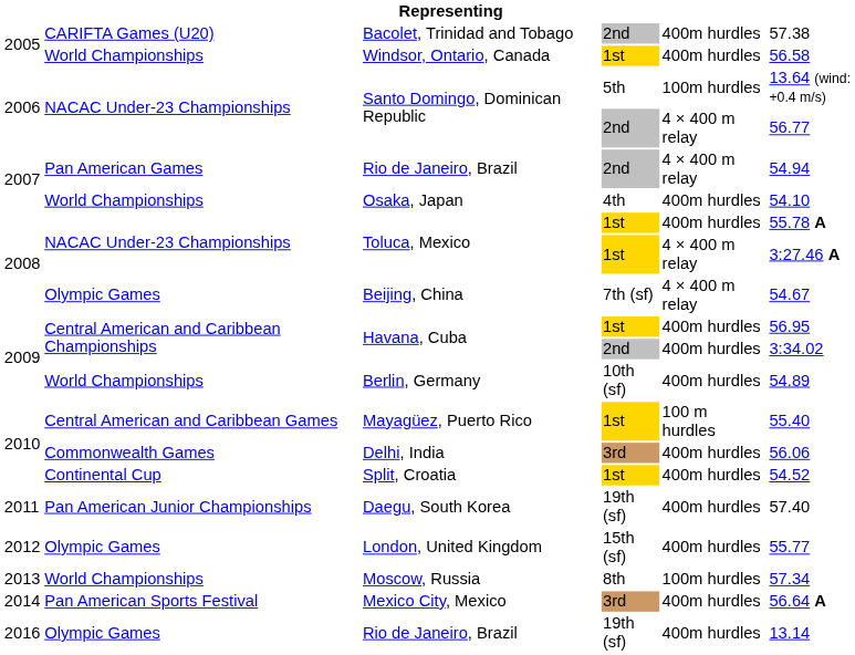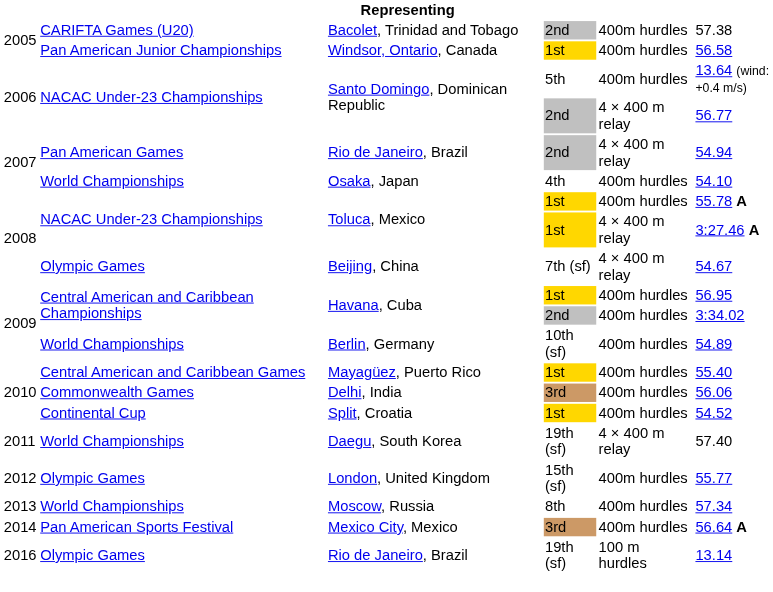Windsor, Ontario, Canada | column 2: World Championships -> Pan American Junior Championships
Santo Domingo, Dominican Republic / 5th | column 5: 100m hurdles -> 400m hurdles
Mayagüez, Puerto Rico | column 5: 100 m hurdles -> 400m hurdles
Daegu, South Korea | column 2: Pan American Junior Championships -> World Championships
Daegu, South Korea | column 5: 400m hurdles -> 4 × 400 m relay
Moscow, Russia | column 5: 100m hurdles -> 400m hurdles
Rio de Janeiro, Brazil / 19th (sf) | column 5: 400m hurdles -> 100 m hurdles
